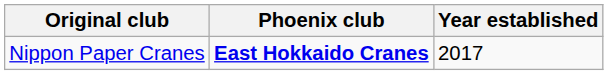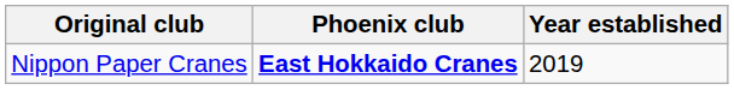Nippon Paper Cranes | Year established: 2017 -> 2019
